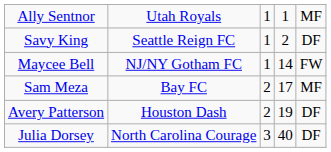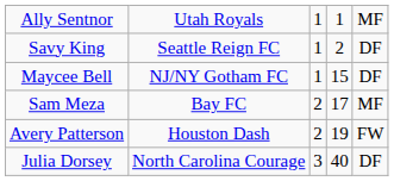Maycee Bell | column 4: 14 -> 15
Maycee Bell | column 5: FW -> DF
Avery Patterson | column 5: DF -> FW
